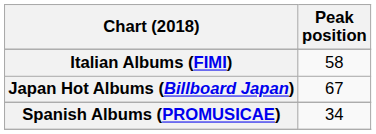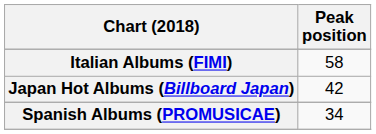Japan Hot Albums (Billboard Japan) | Peak position: 67 -> 42
